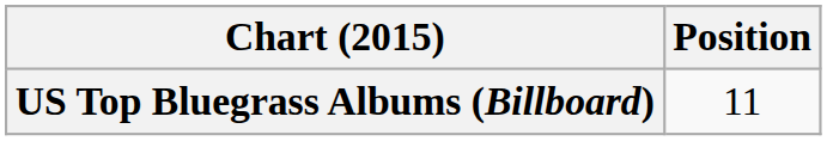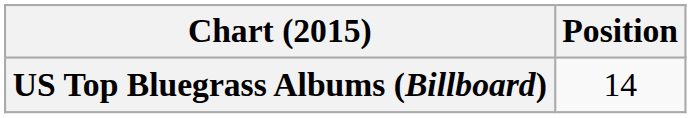US Top Bluegrass Albums (Billboard) | Position: 11 -> 14
